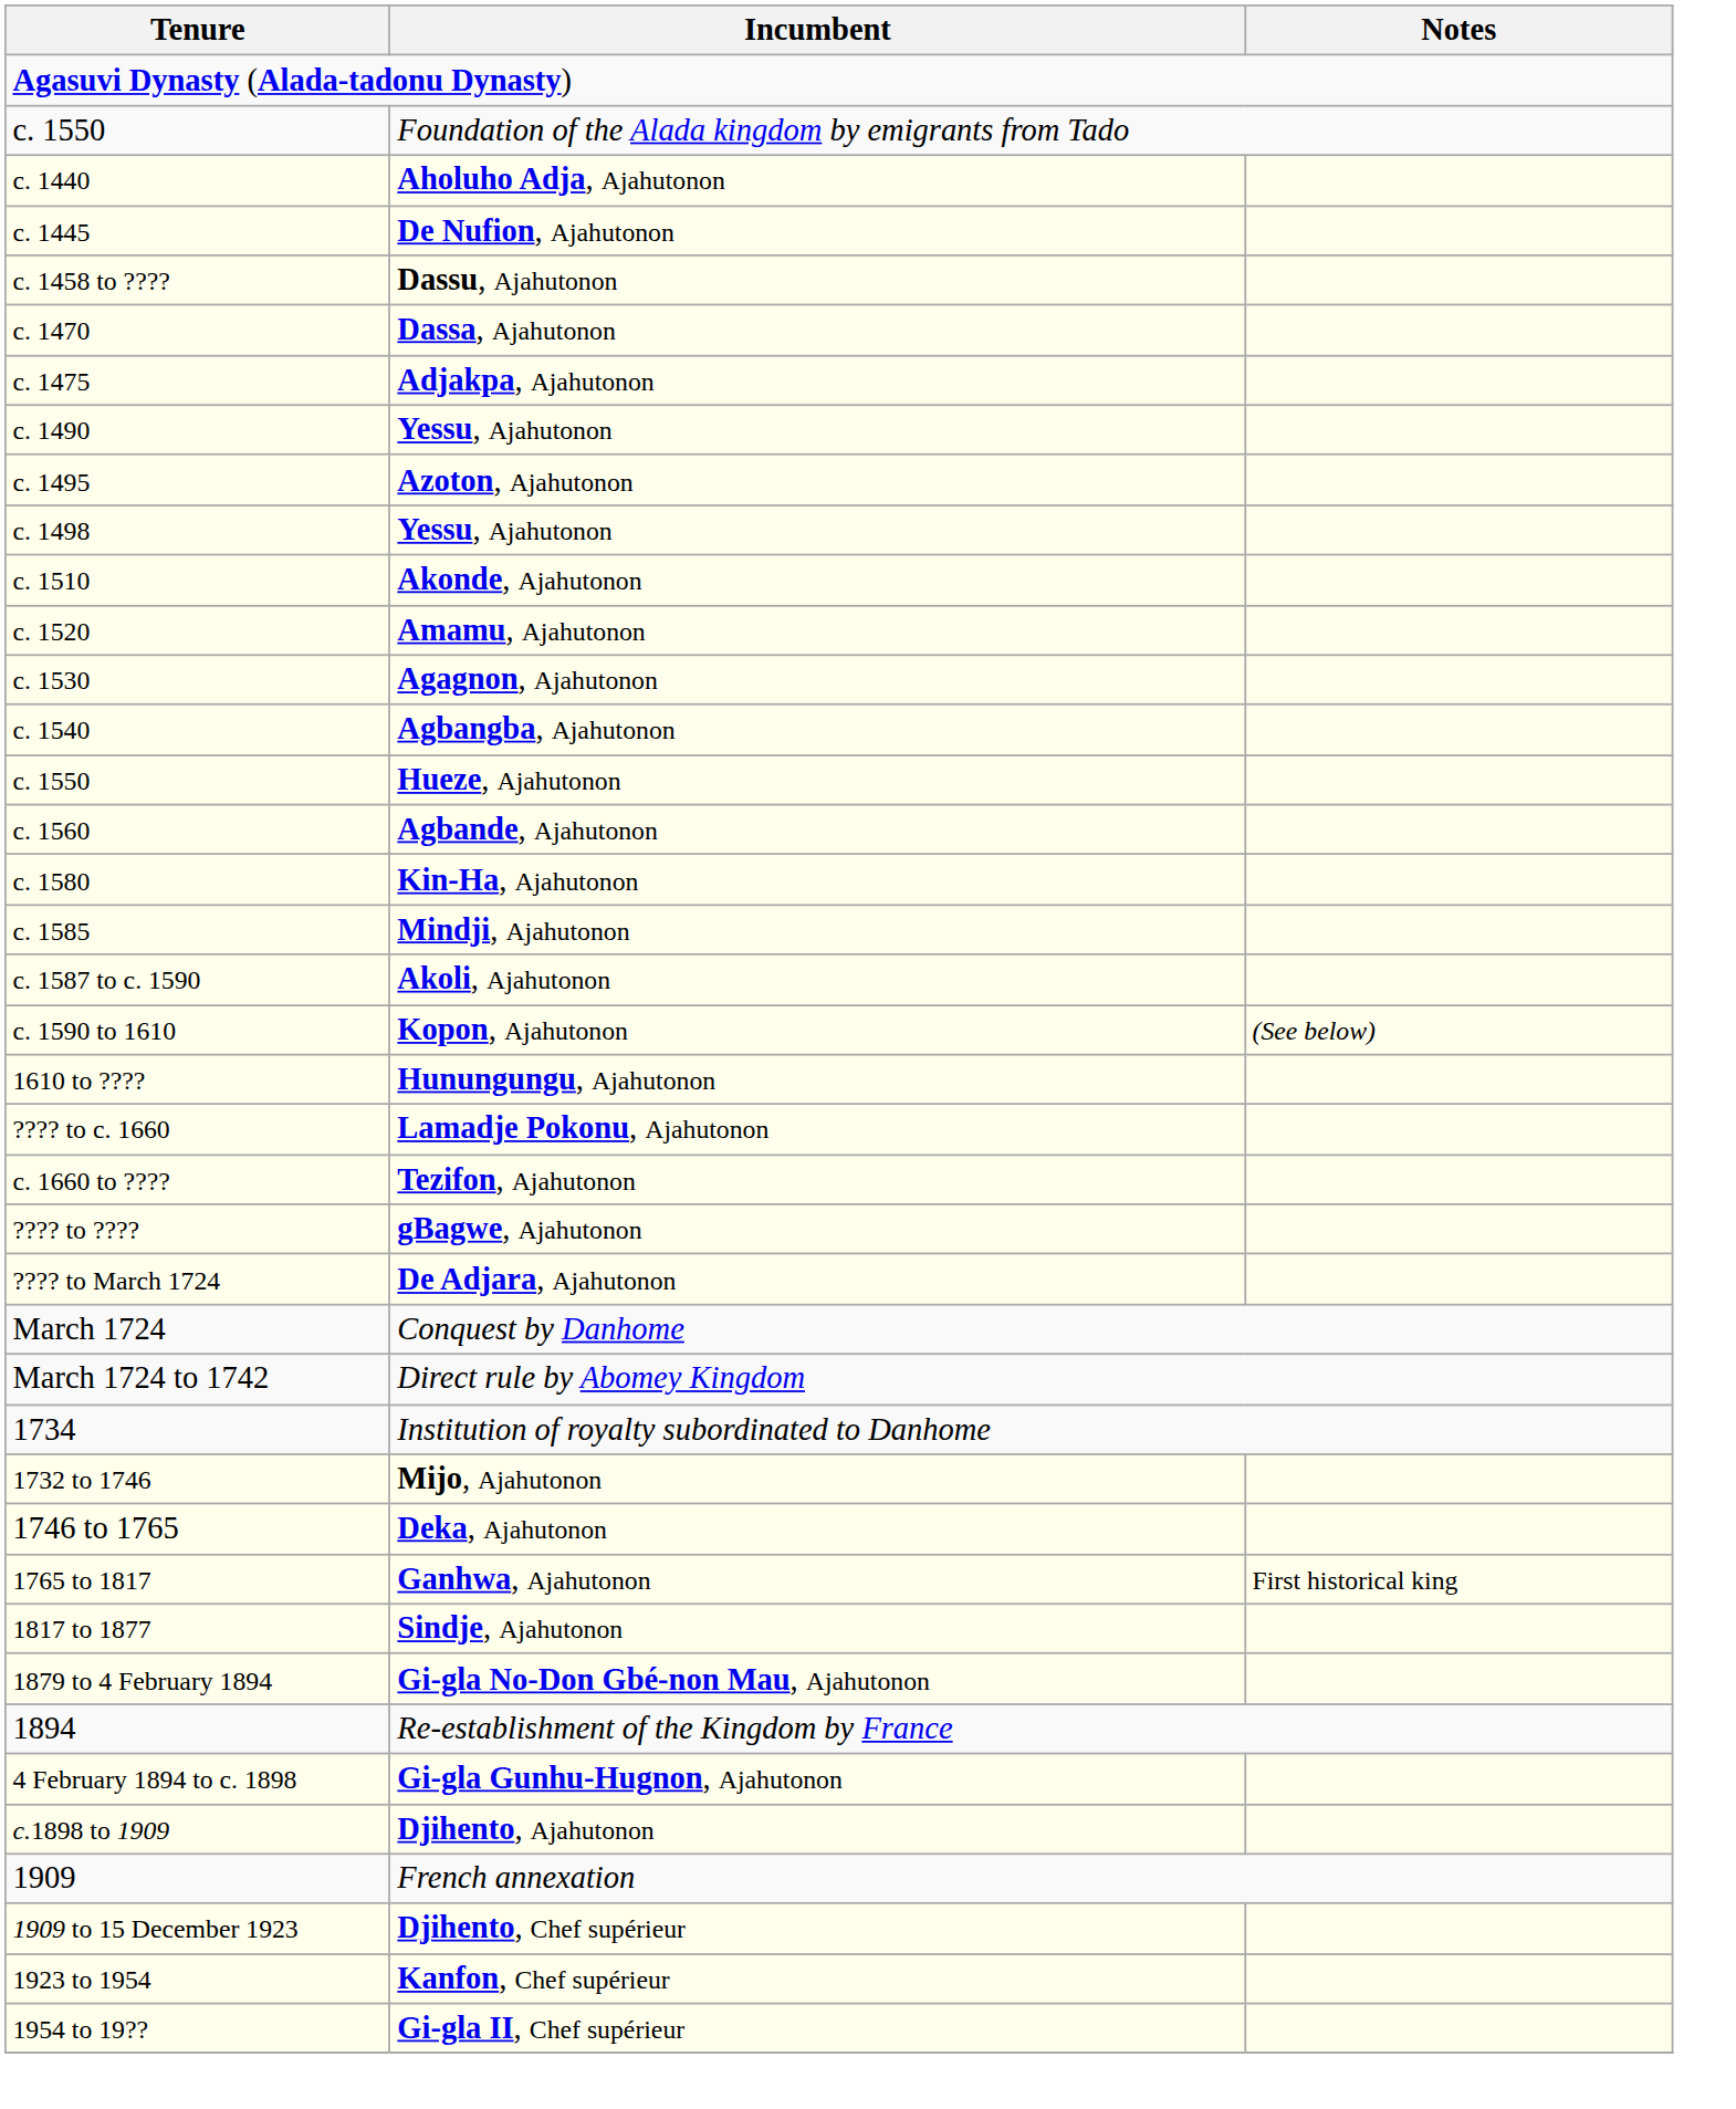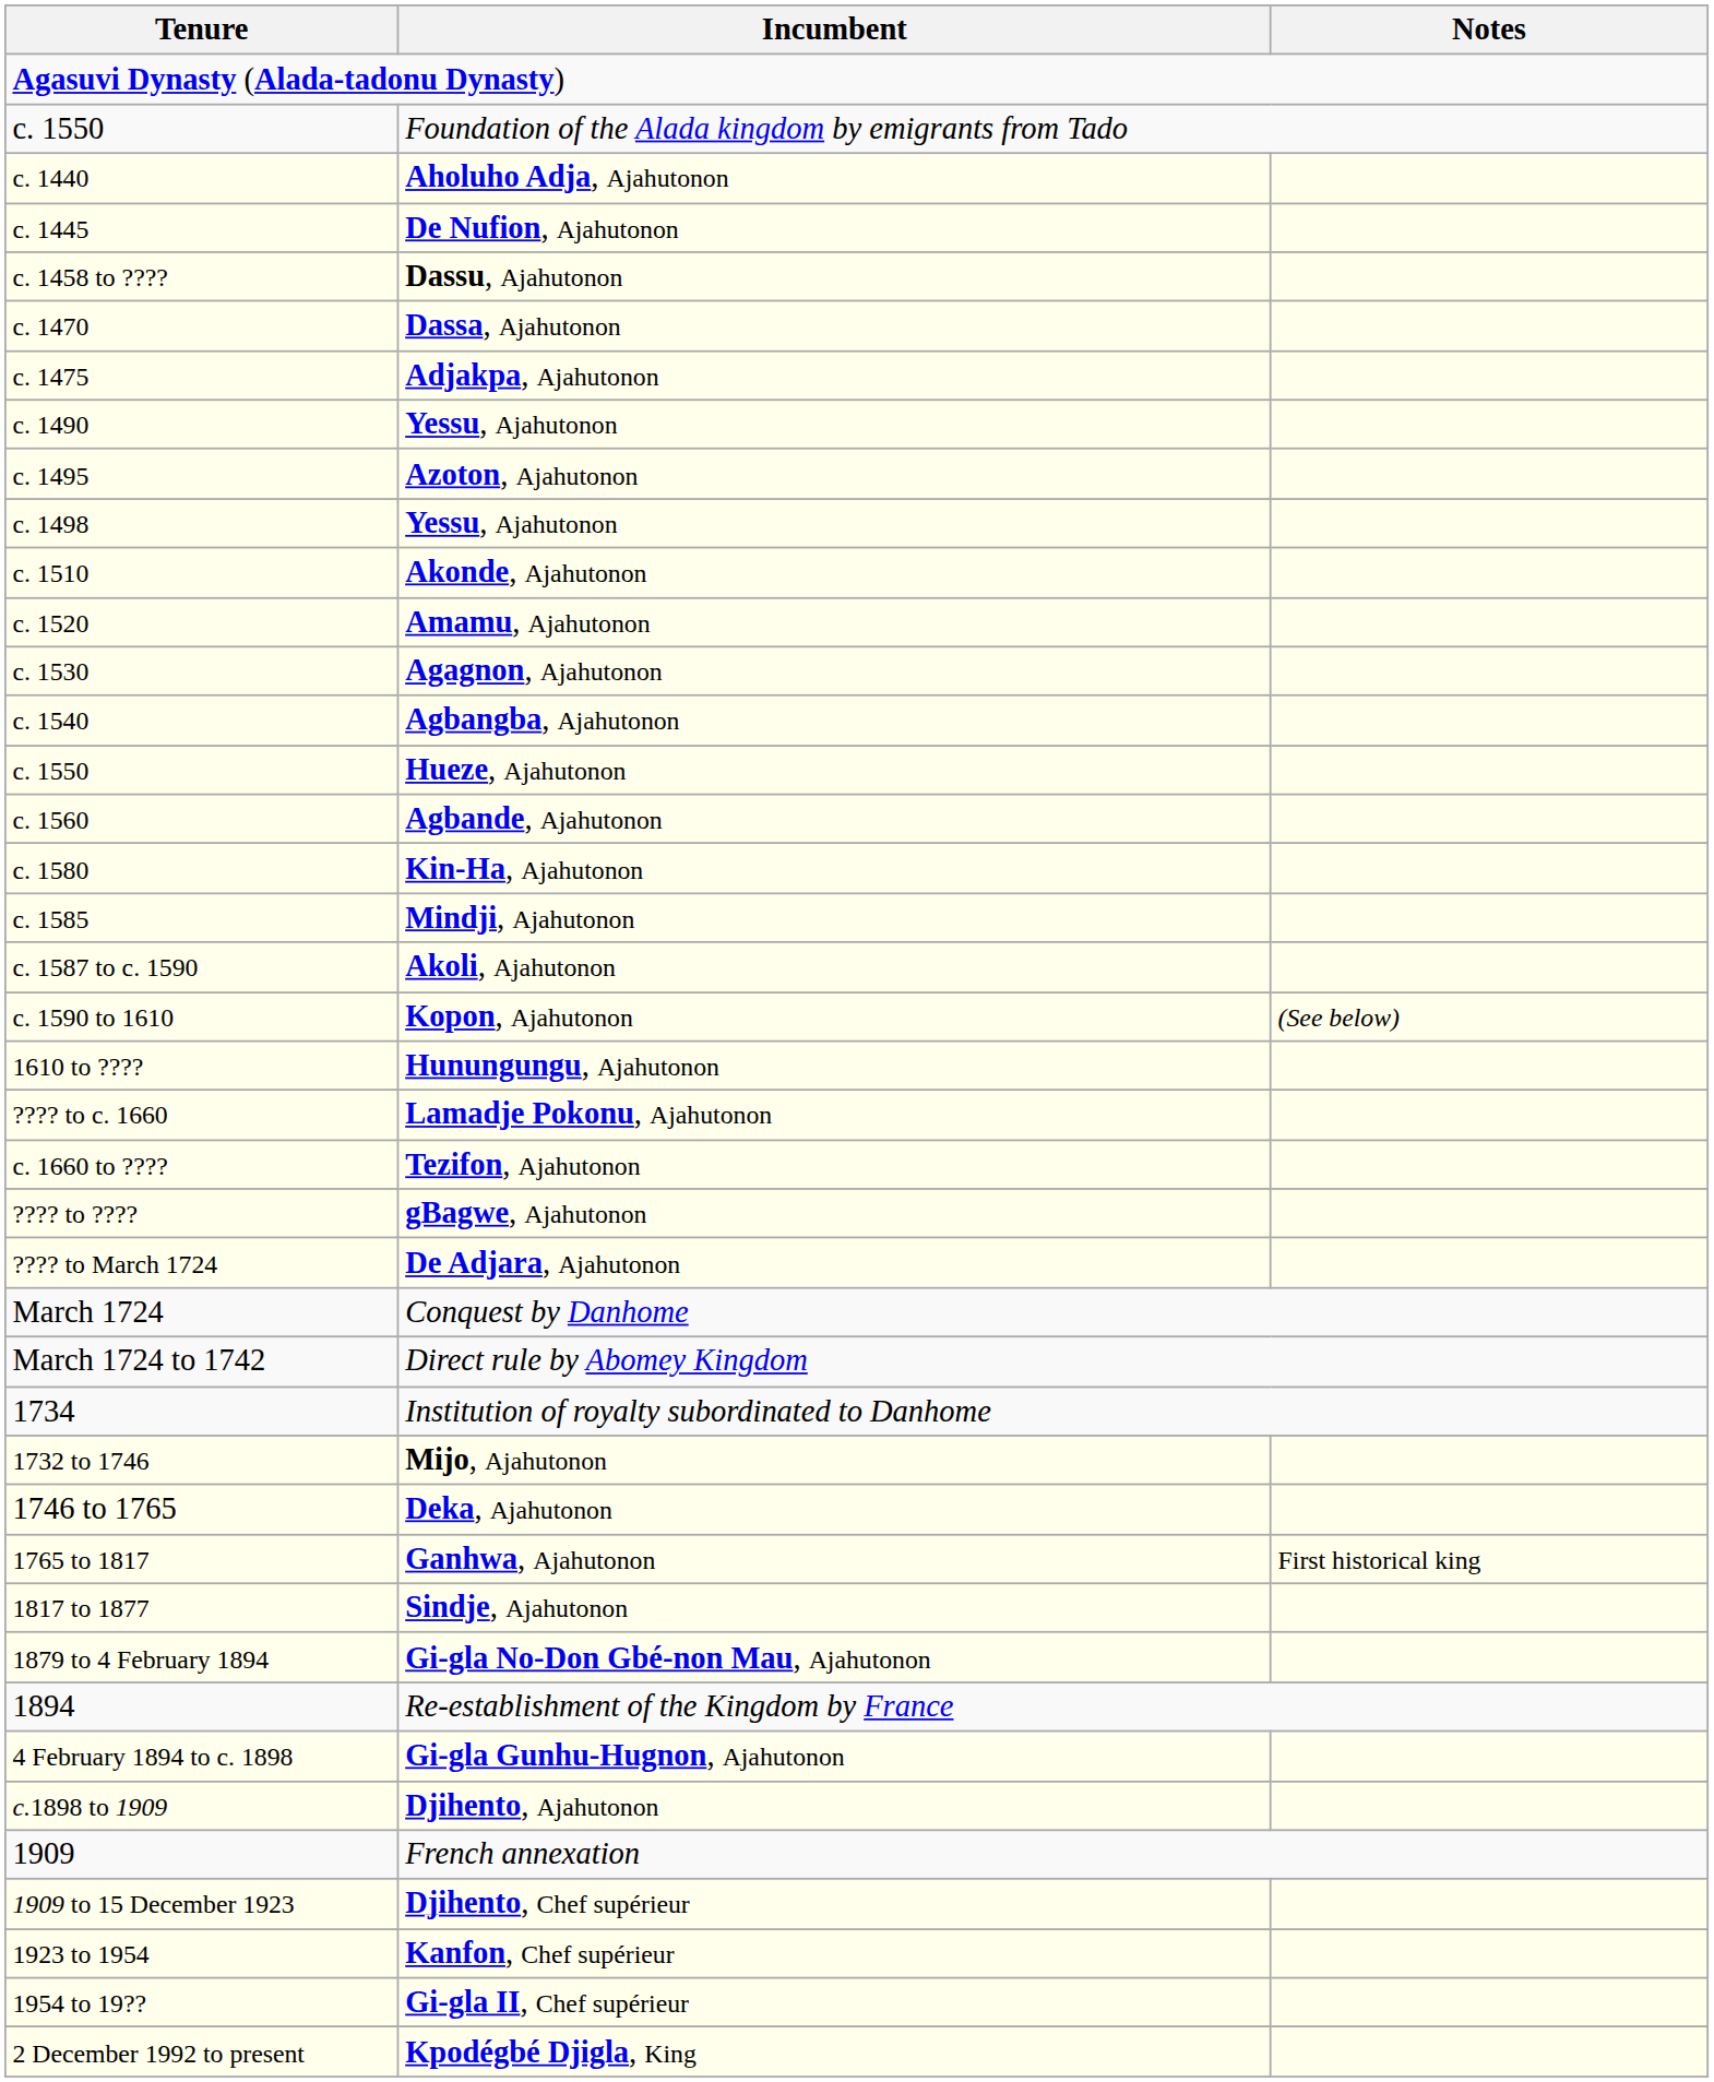+ row: 2 December 1992 to present | Kpodégbé Djigla, King
